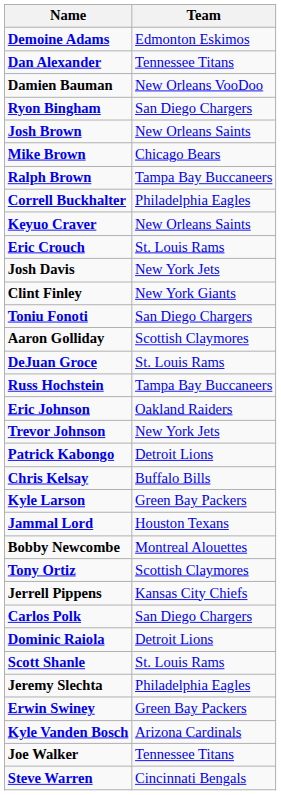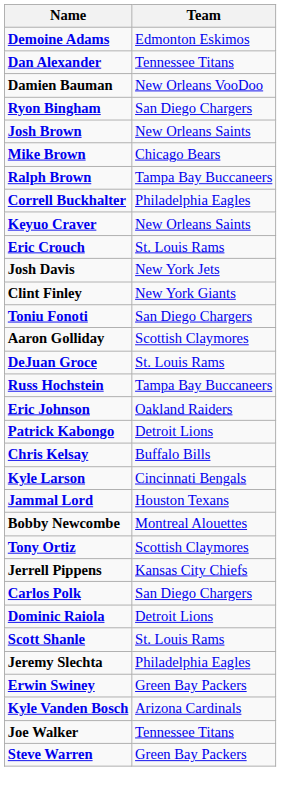- row: Trevor Johnson | New York Jets
Kyle Larson | Team: Green Bay Packers -> Cincinnati Bengals
Steve Warren | Team: Cincinnati Bengals -> Green Bay Packers
